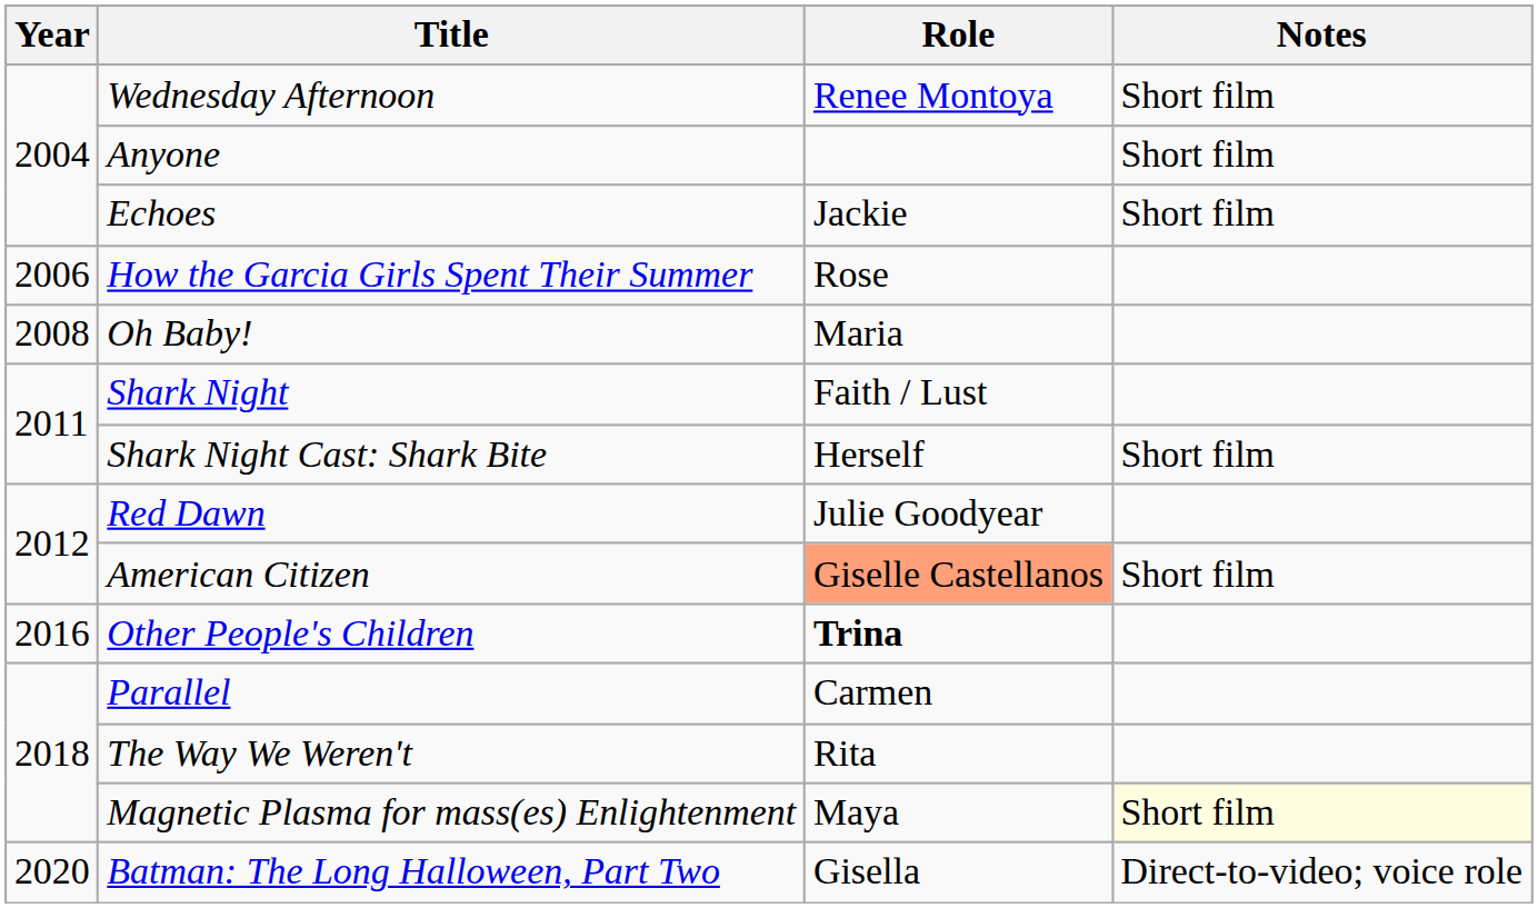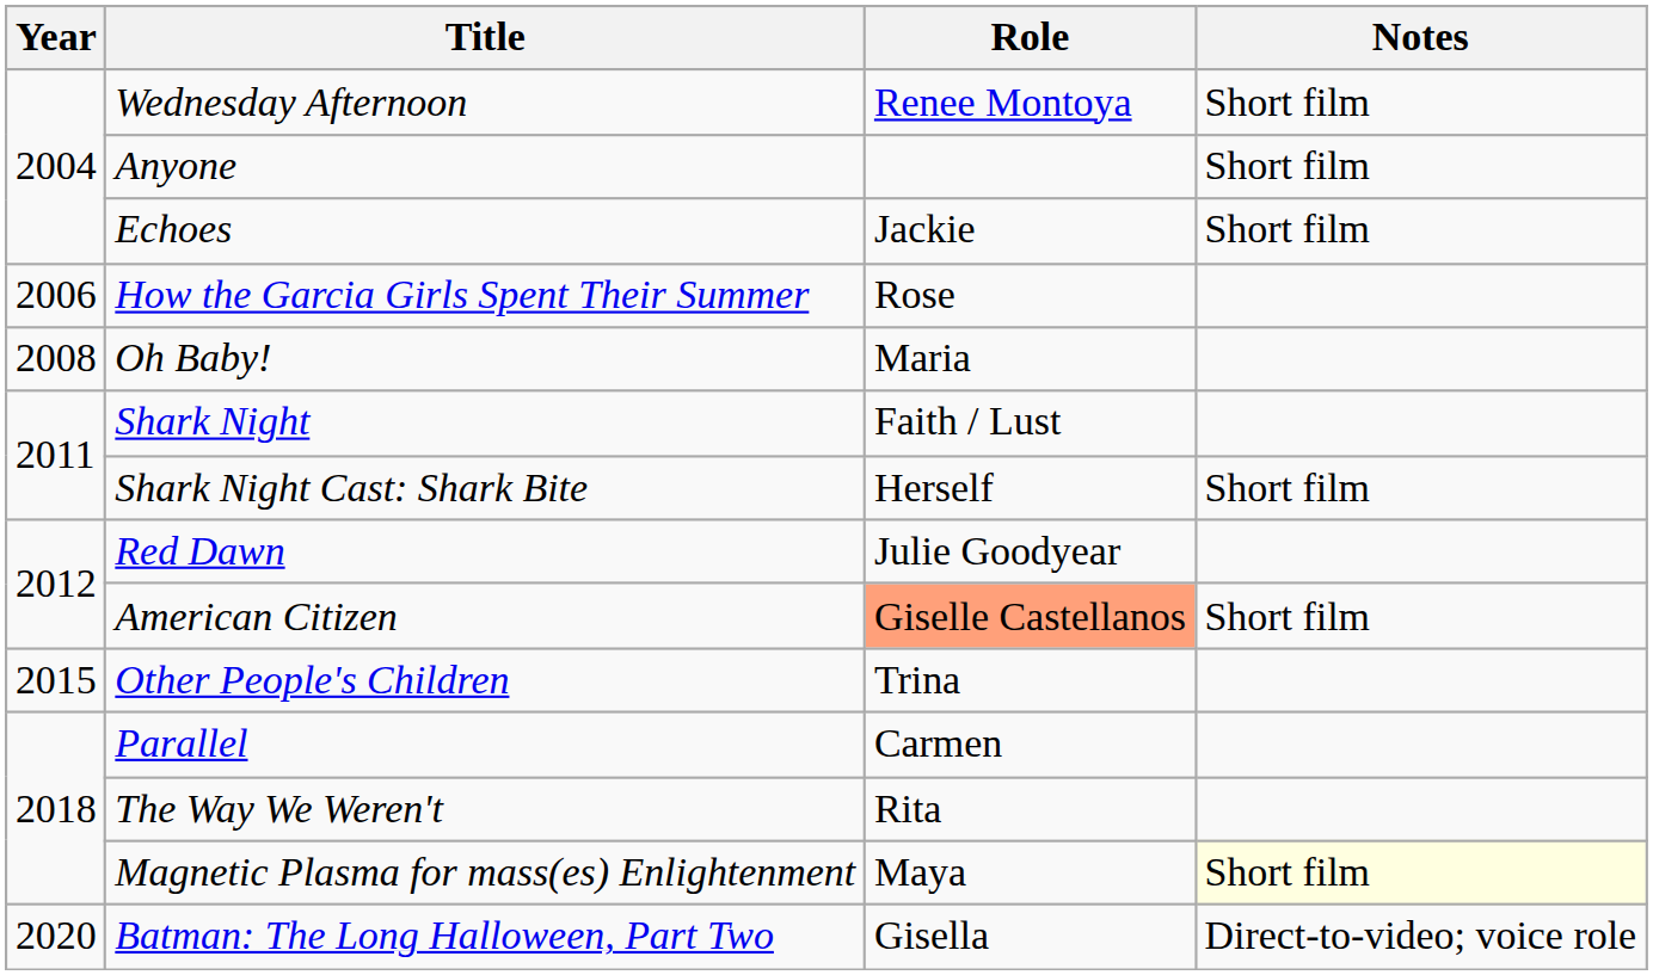Other People's Children | Year: 2016 -> 2015
Other People's Children | Role: bold -> normal
